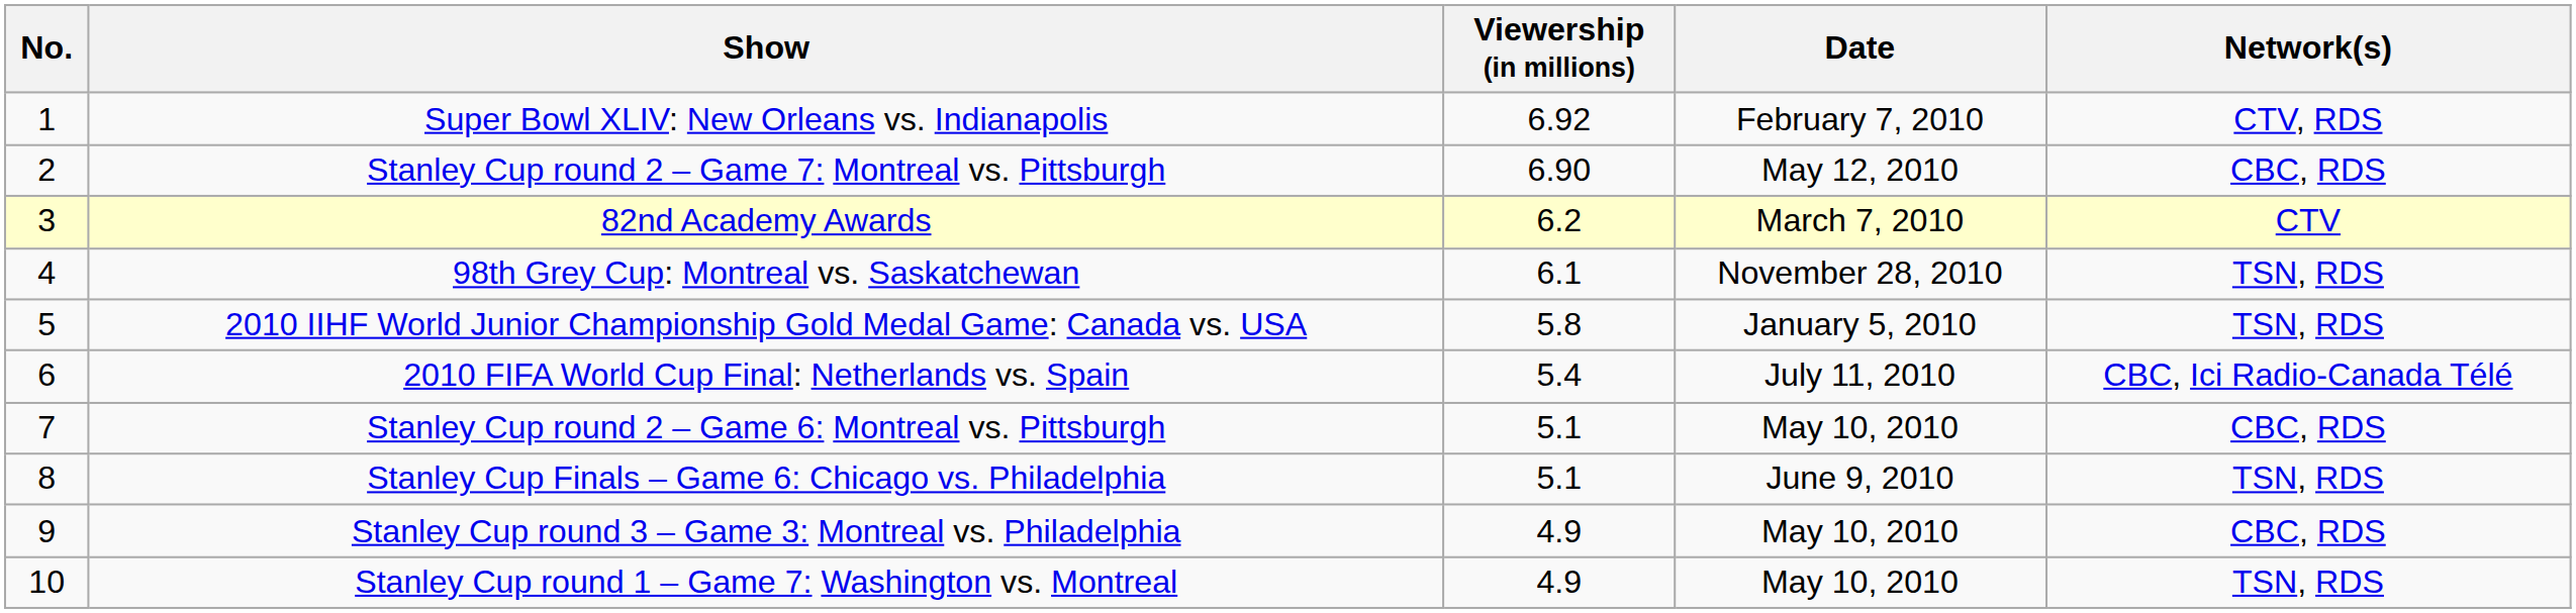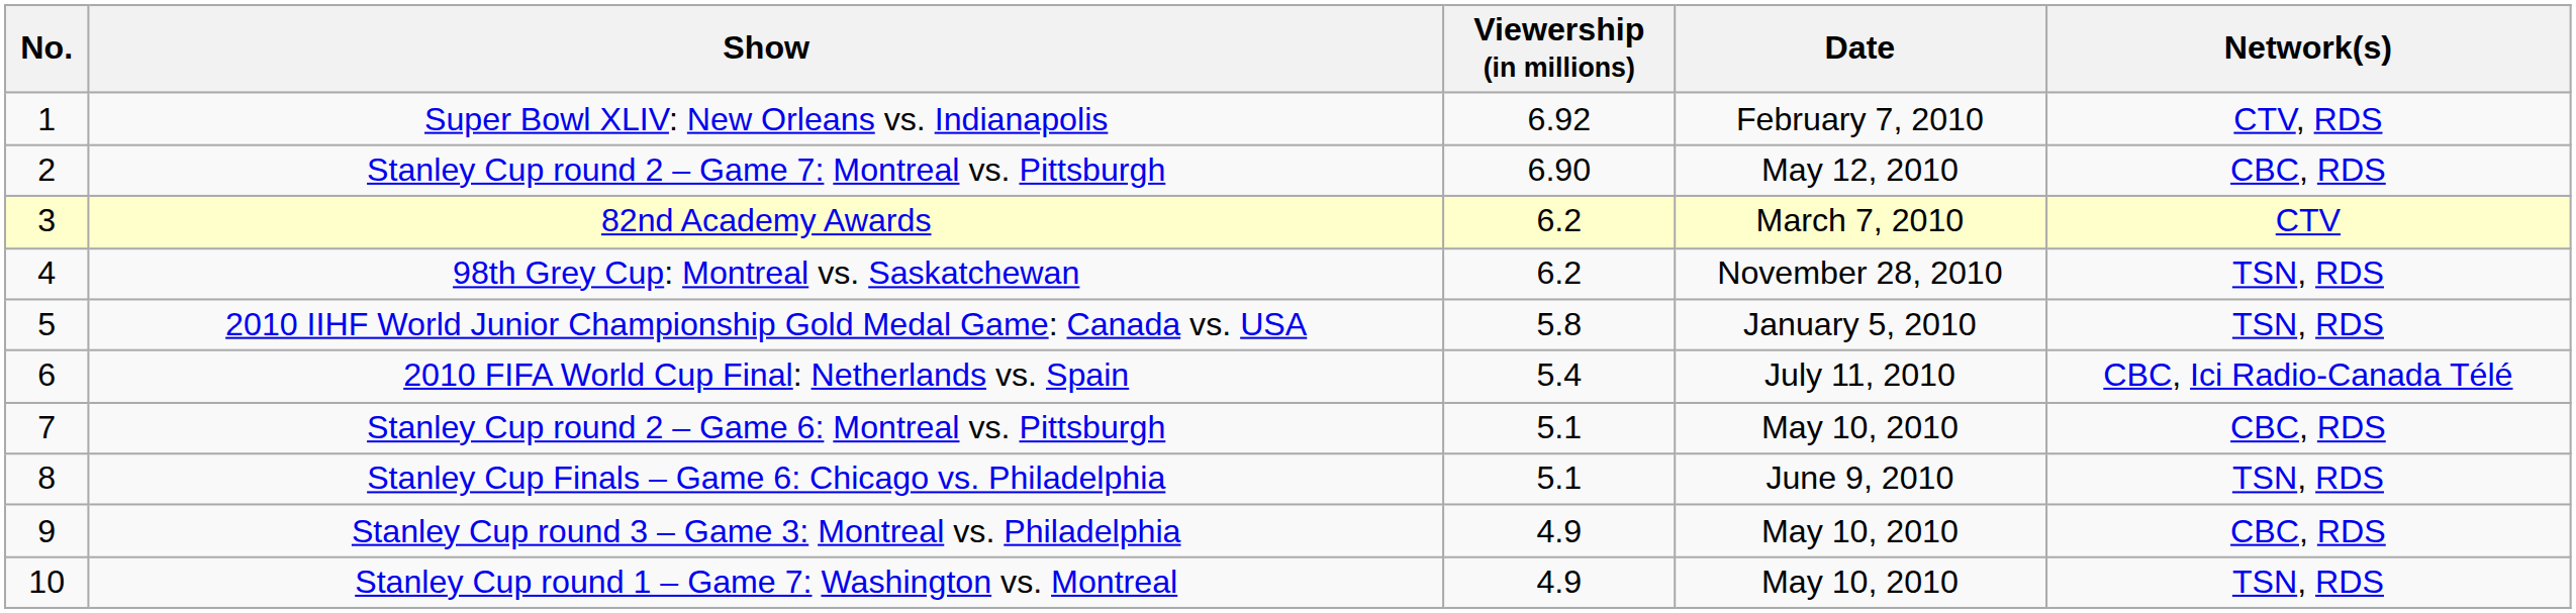98th Grey Cup: Montreal vs. Saskatchewan | Viewership (in millions): 6.1 -> 6.2
